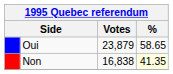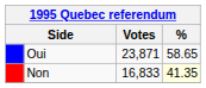Oui | Votes: 23,879 -> 23,871
Non | Votes: 16,838 -> 16,833
